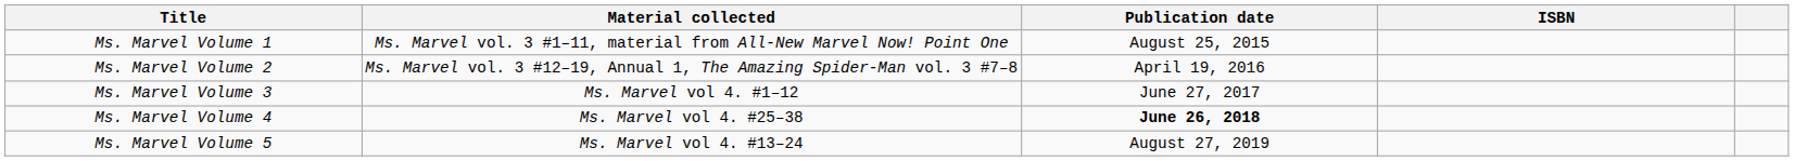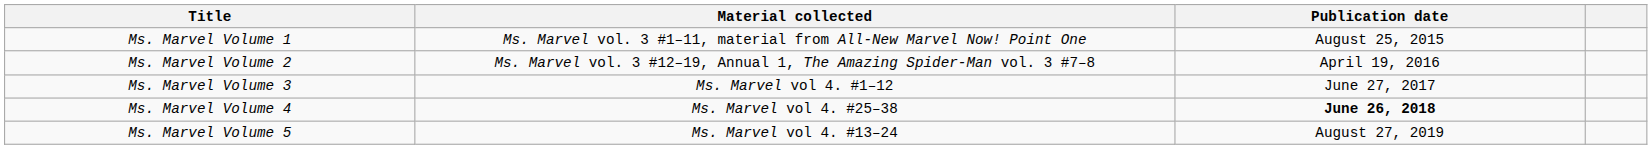- column: ISBN
